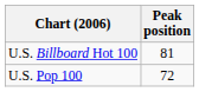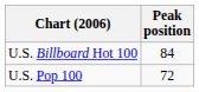U.S. Billboard Hot 100 | Peak position: 81 -> 84
